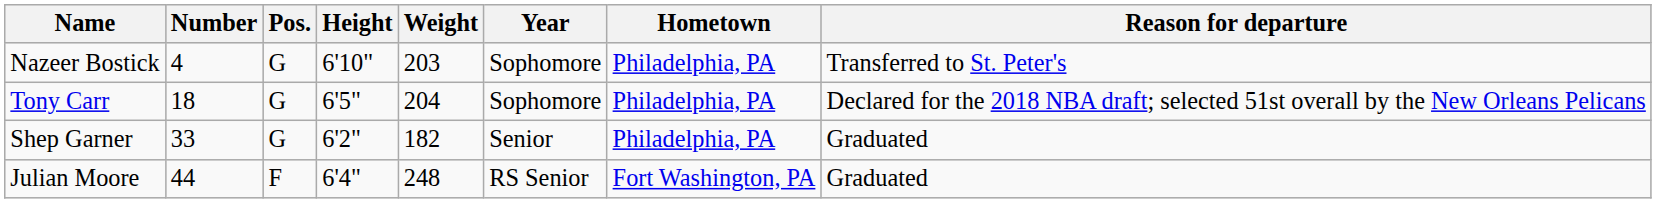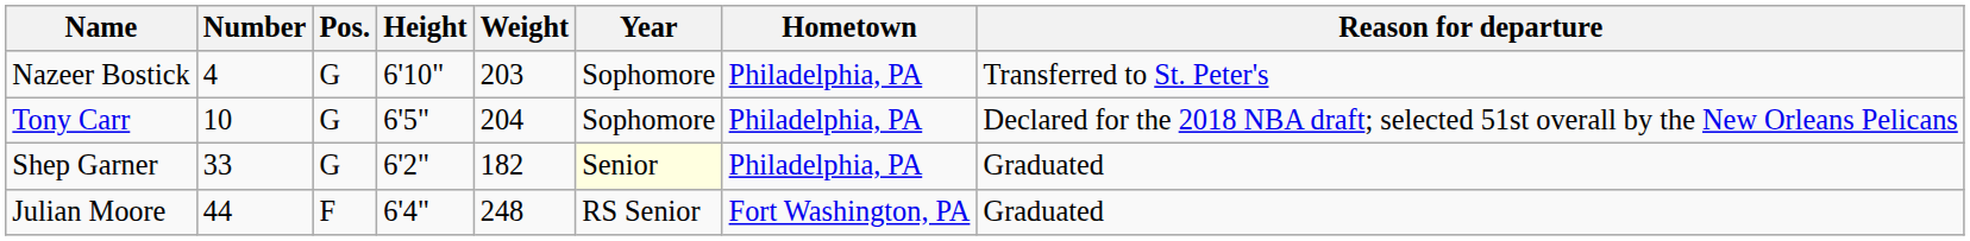Tony Carr | Number: 18 -> 10
Shep Garner | Year: no background -> lightyellow background
